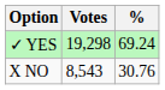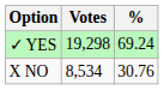X NO | Votes: 8,543 -> 8,534
